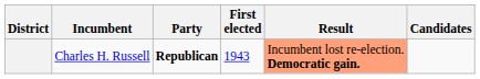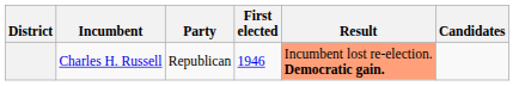Charles H. Russell | Party: bold -> normal
Charles H. Russell | First elected: 1943 -> 1946
